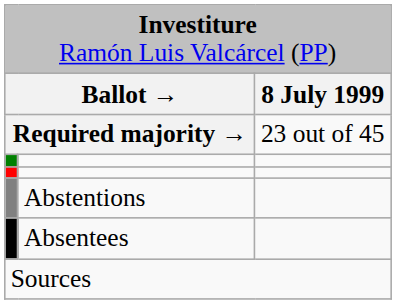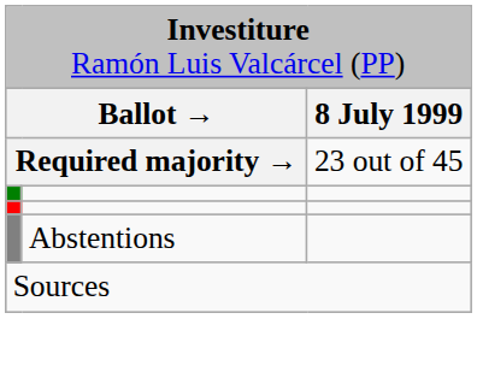- row: Absentees
